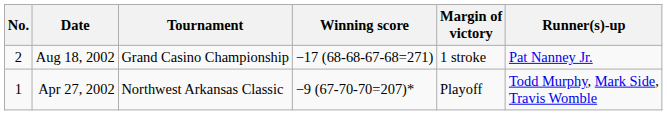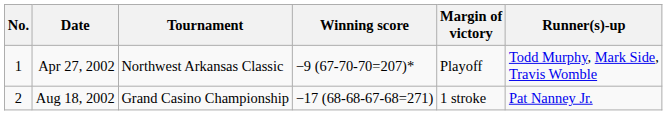rows swapped: Apr 27, 2002 <-> Aug 18, 2002
